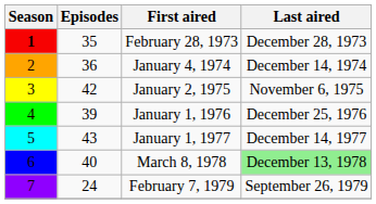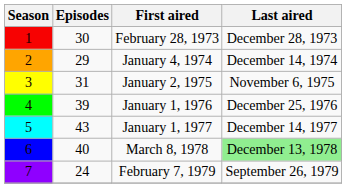February 28, 1973 | Season: bold -> normal
February 28, 1973 | Episodes: 35 -> 30
January 4, 1974 | Episodes: 36 -> 29
January 2, 1975 | Episodes: 42 -> 31
